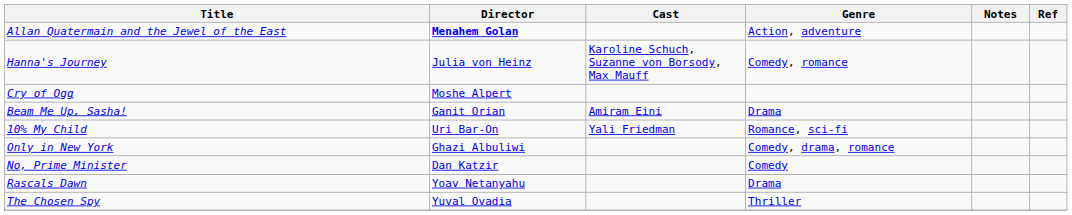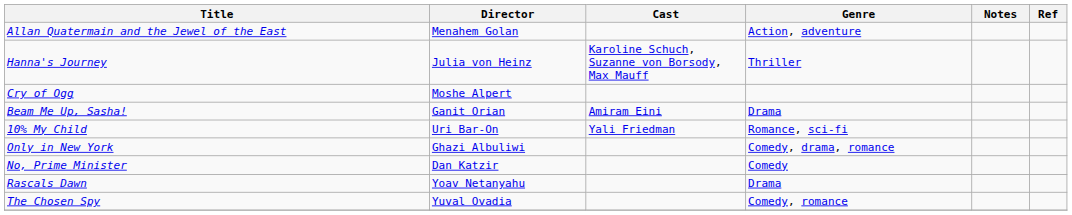Allan Quatermain and the Jewel of the East | Director: bold -> normal
Hanna's Journey | Genre: Comedy, romance -> Thriller
The Chosen Spy | Genre: Thriller -> Comedy, romance
